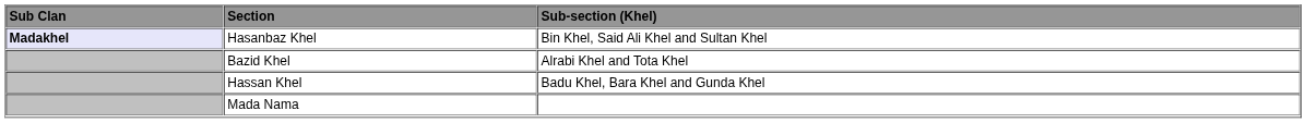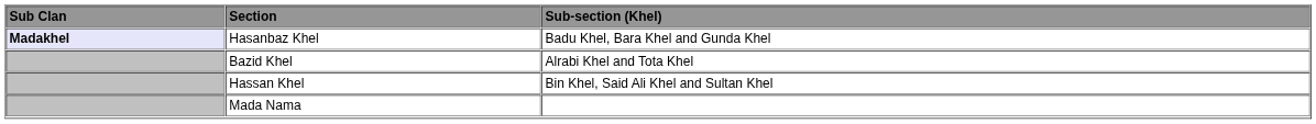Hasanbaz Khel | Sub-section (Khel): Bin Khel, Said Ali Khel and Sultan Khel -> Badu Khel, Bara Khel and Gunda Khel
Hassan Khel | Sub-section (Khel): Badu Khel, Bara Khel and Gunda Khel -> Bin Khel, Said Ali Khel and Sultan Khel
